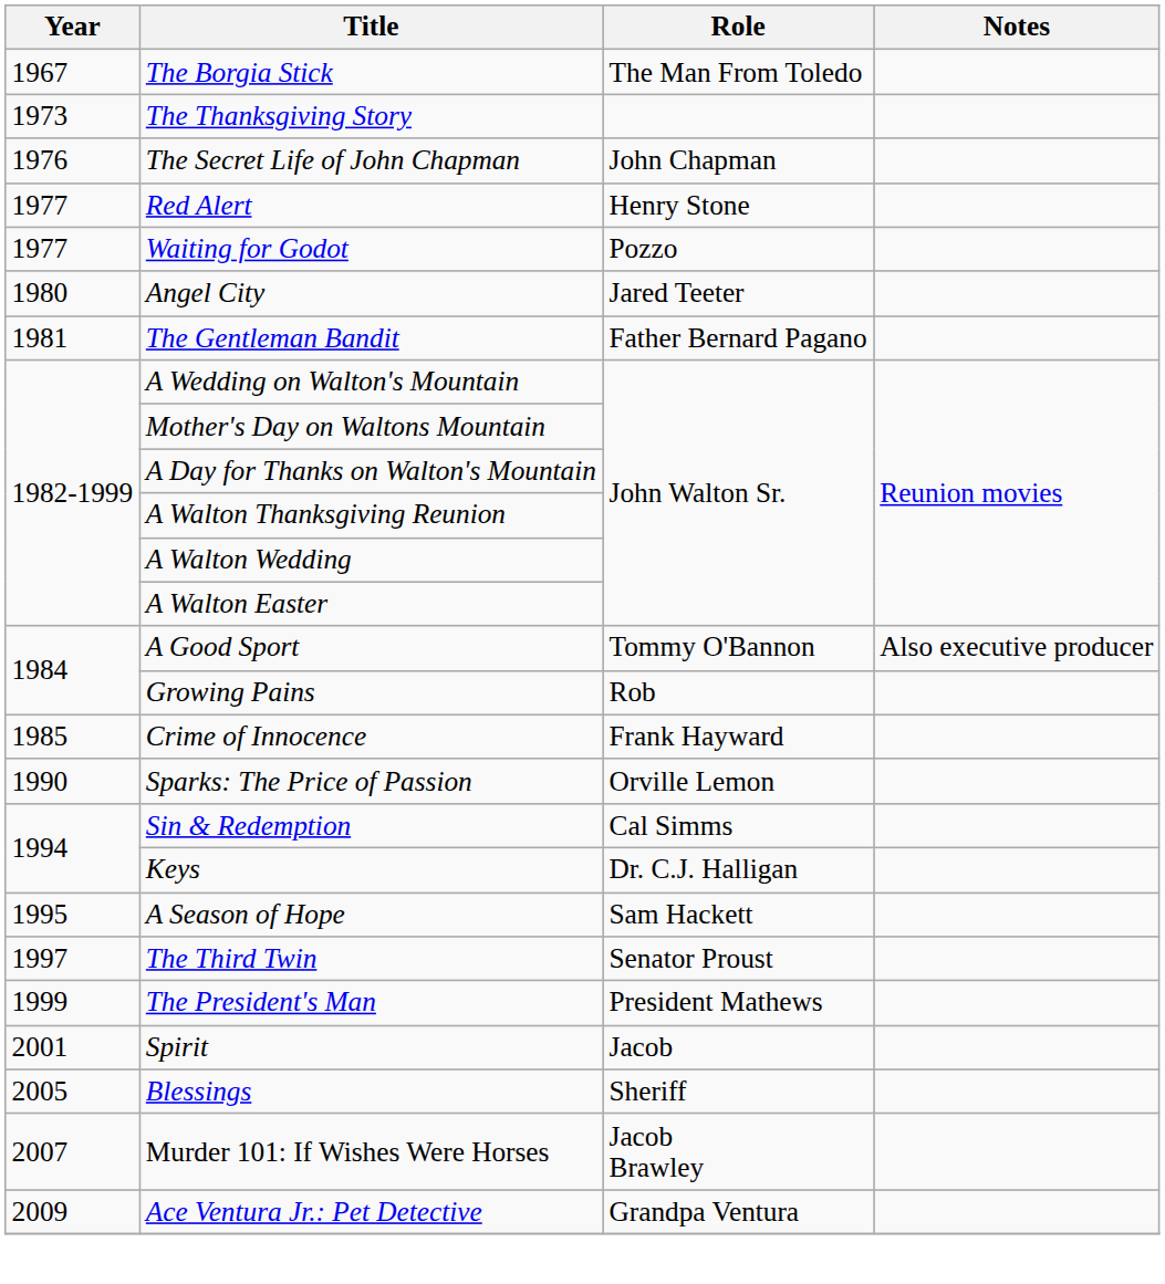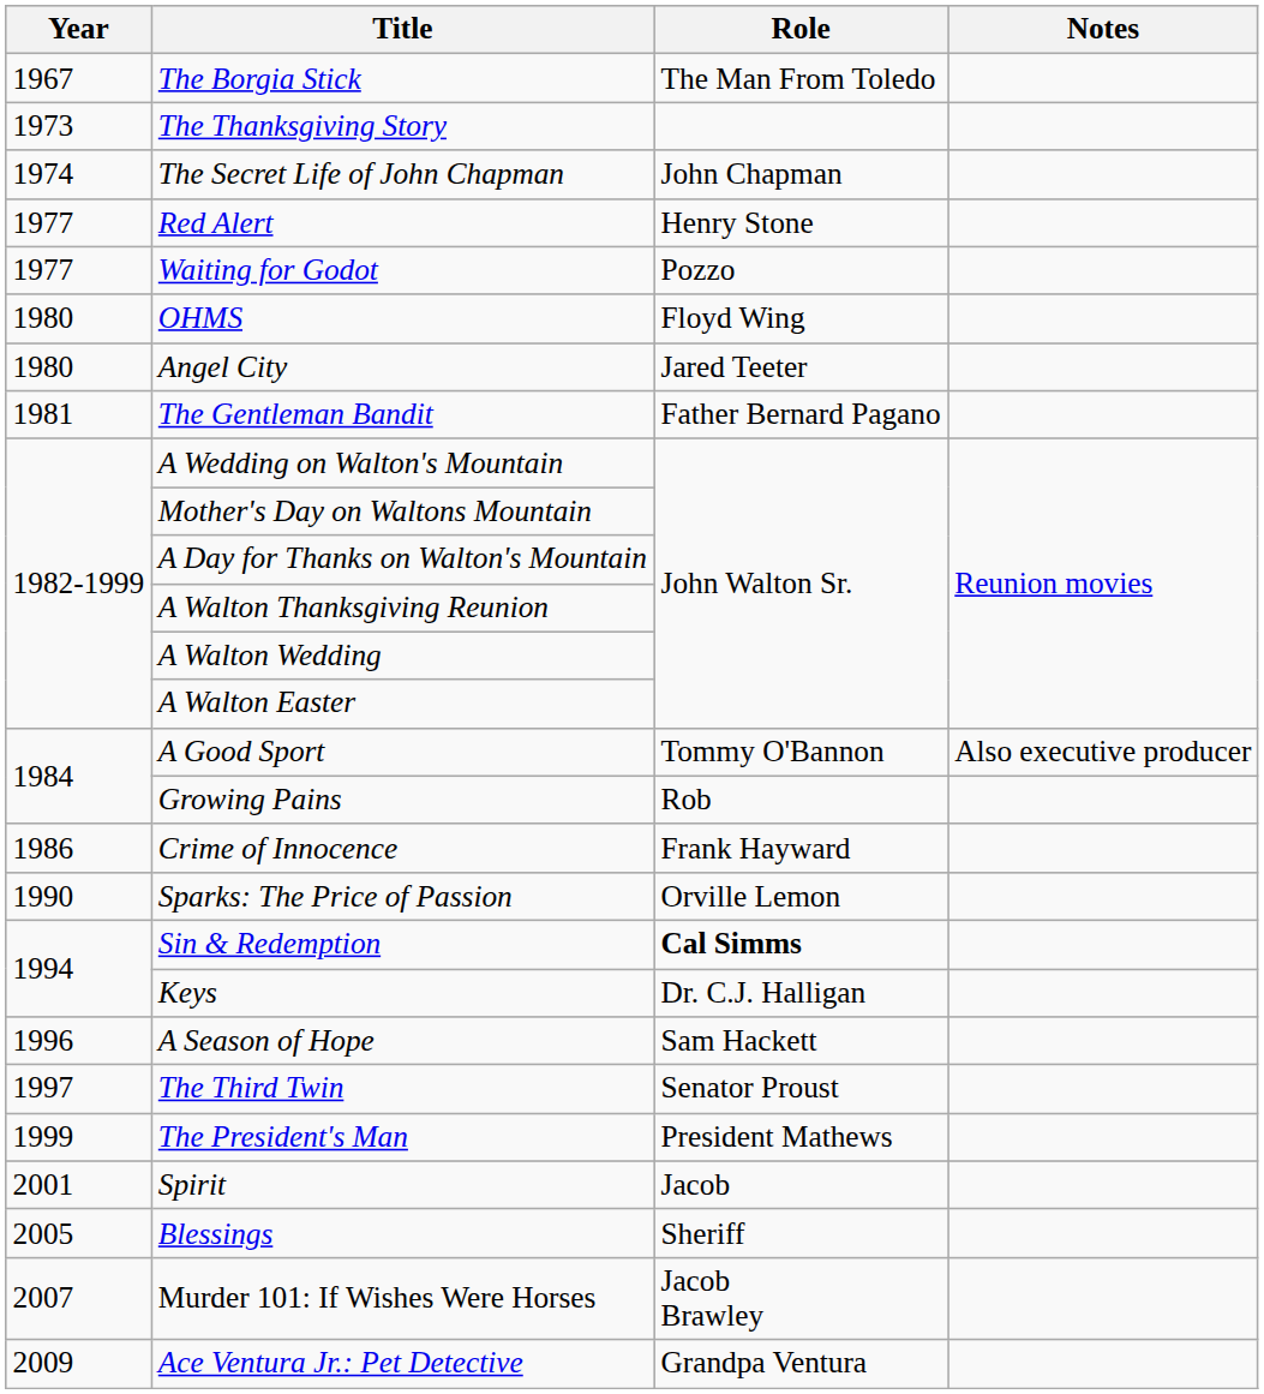The Secret Life of John Chapman | Year: 1976 -> 1974
+ row: 1980 | OHMS | Floyd Wing
Crime of Innocence | Year: 1985 -> 1986
Sin & Redemption | Role: normal -> bold
A Season of Hope | Year: 1995 -> 1996
